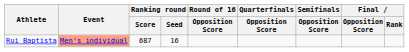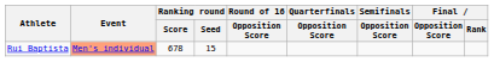Rui Baptista | Ranking round / Score: 687 -> 678
Rui Baptista | Ranking round / Seed: 16 -> 15
